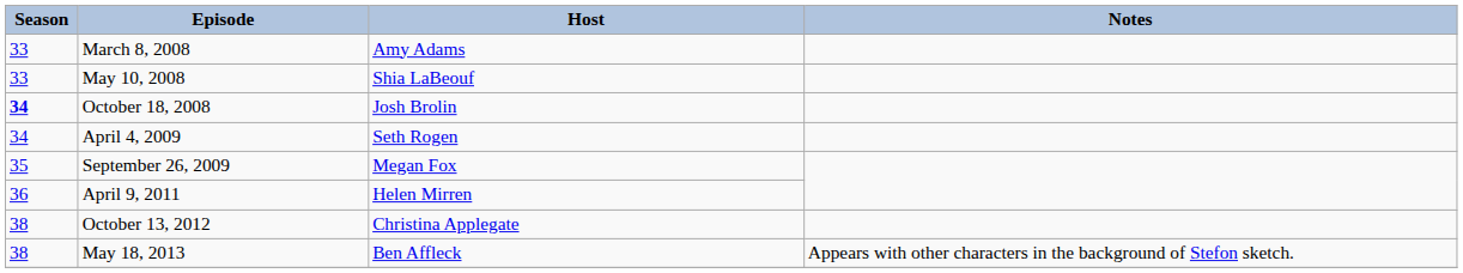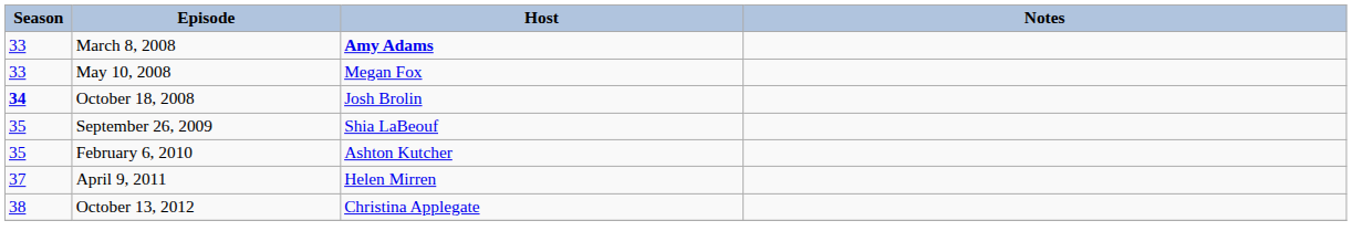March 8, 2008 | Host: normal -> bold
May 10, 2008 | Host: Shia LaBeouf -> Megan Fox
- row: 34 | April 4, 2009 | Seth Rogen
September 26, 2009 | Host: Megan Fox -> Shia LaBeouf
+ row: 35 | February 6, 2010 | Ashton Kutcher
April 9, 2011 | Season: 36 -> 37
- row: 38 | May 18, 2013 | Ben Affleck | Appears with other characters in the background of Stefon sketch.
